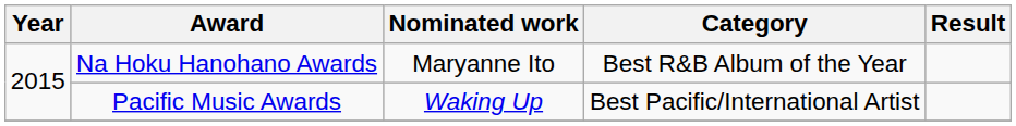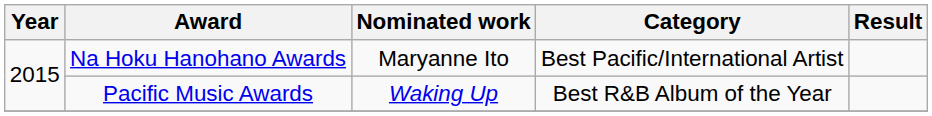Na Hoku Hanohano Awards | Category: Best R&B Album of the Year -> Best Pacific/International Artist
Pacific Music Awards | Category: Best Pacific/International Artist -> Best R&B Album of the Year
